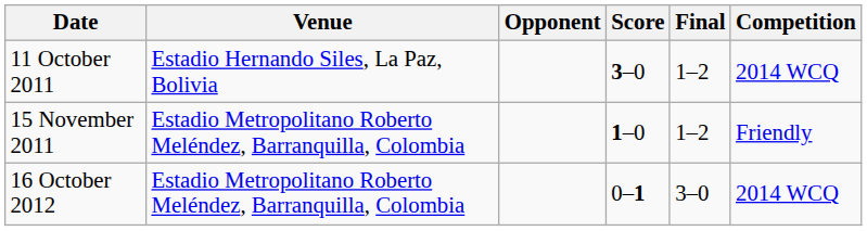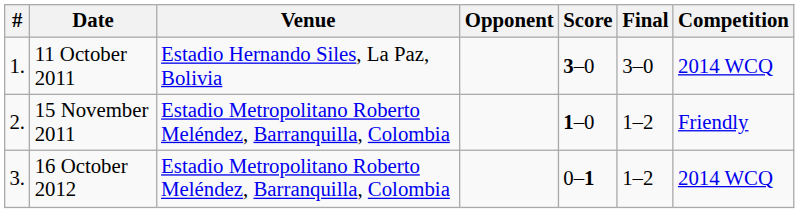+ column: # | 1. | 2. | 3.
11 October 2011 | Final: 1–2 -> 3–0
16 October 2012 | Final: 3–0 -> 1–2
